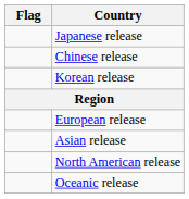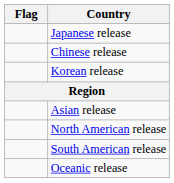- row: European release
+ row: South American release
